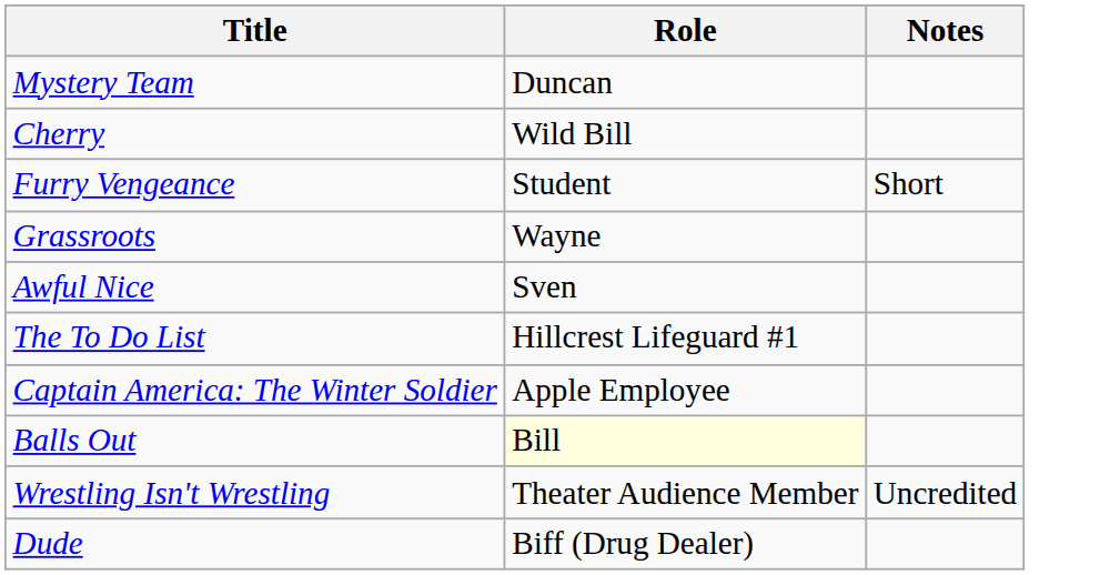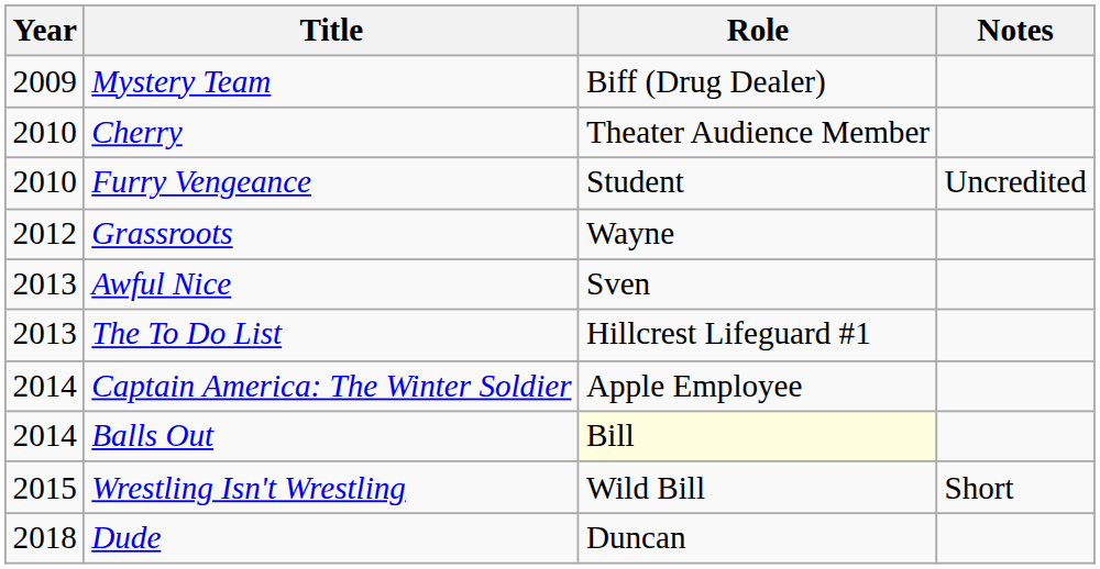+ column: Year | 2009 | 2010 | 2010 | 2012 | 2013 | 2013 | 2014 | 2014 | 2015 | 2018
Mystery Team | Role: Duncan -> Biff (Drug Dealer)
Cherry | Role: Wild Bill -> Theater Audience Member
Furry Vengeance | Notes: Short -> Uncredited
Wrestling Isn't Wrestling | Role: Theater Audience Member -> Wild Bill
Wrestling Isn't Wrestling | Notes: Uncredited -> Short
Dude | Role: Biff (Drug Dealer) -> Duncan
